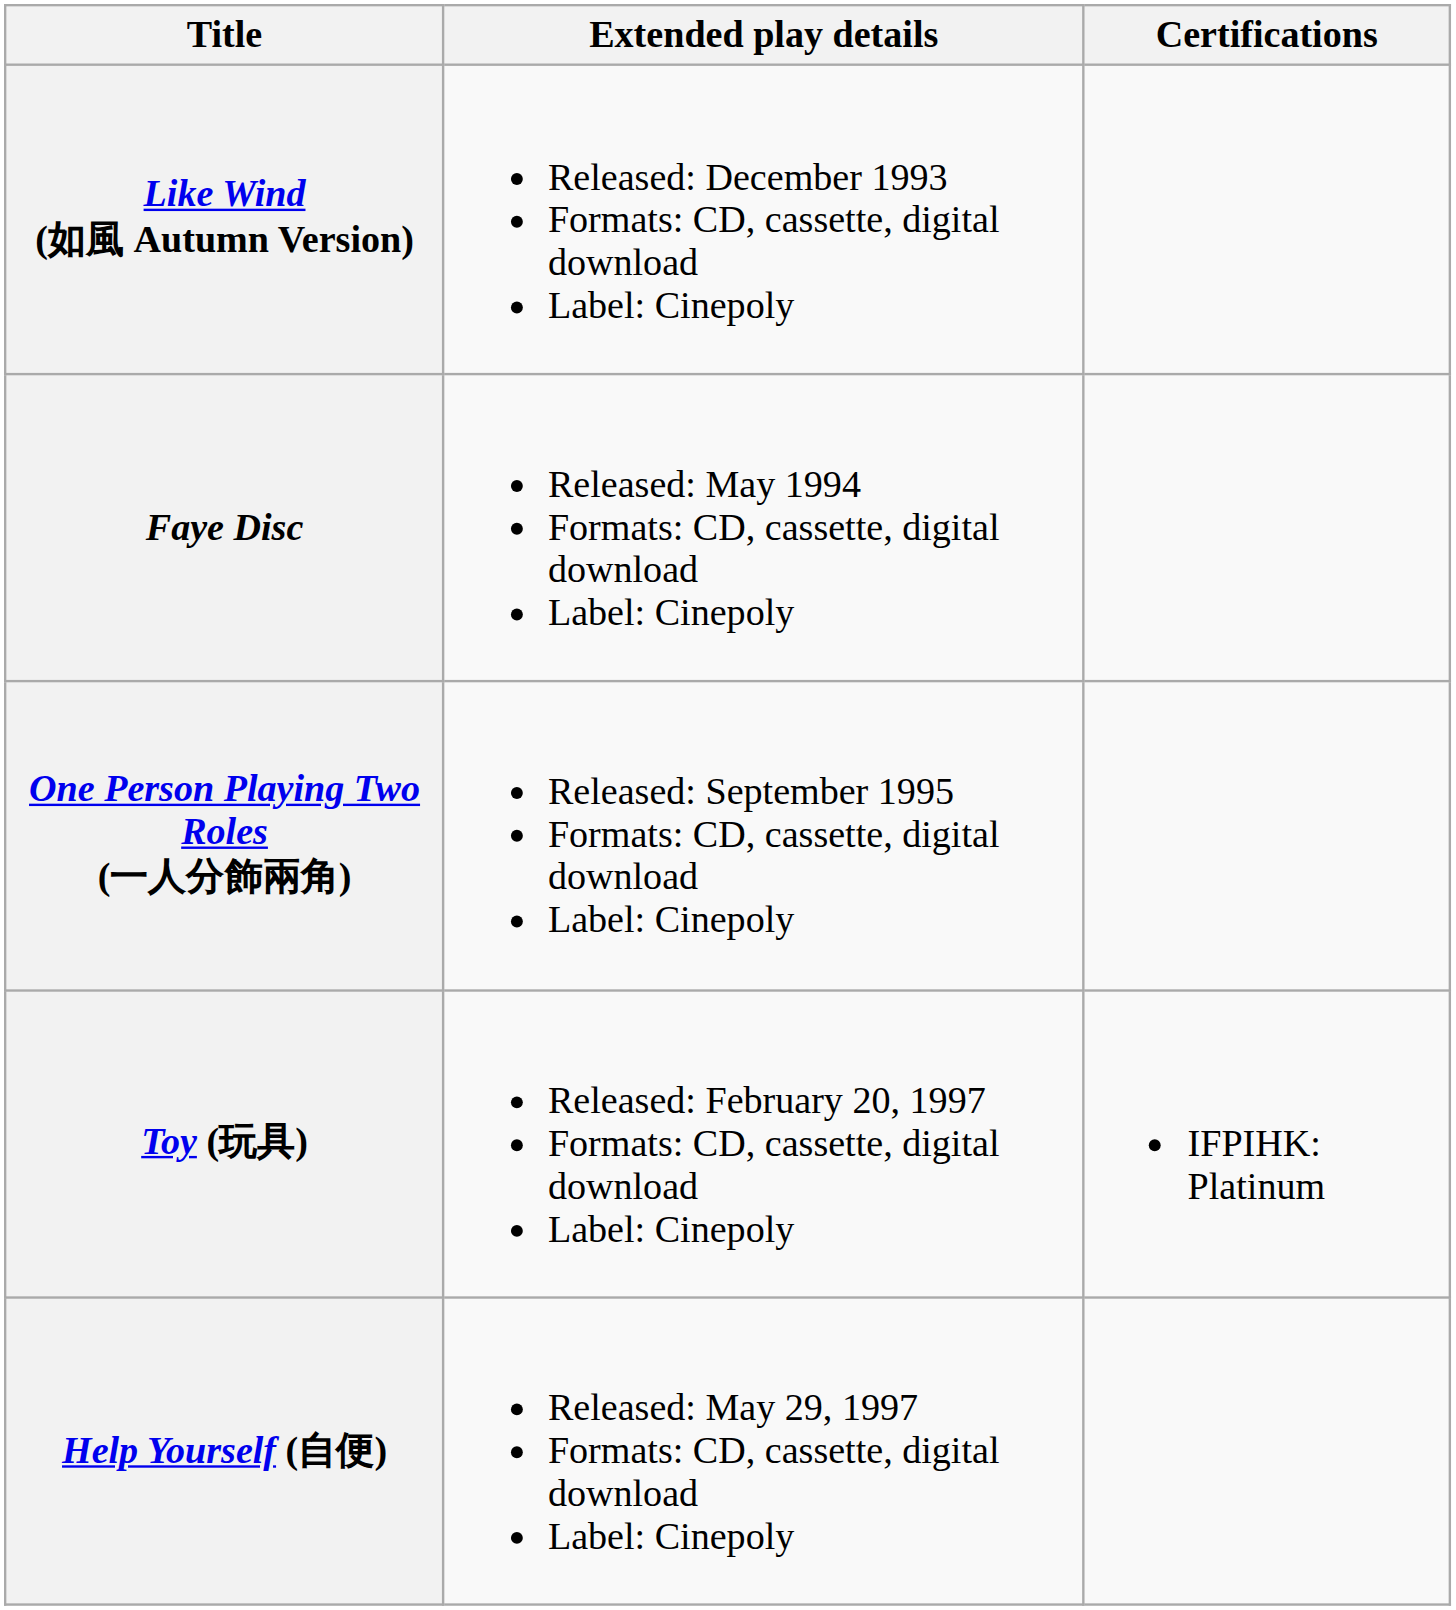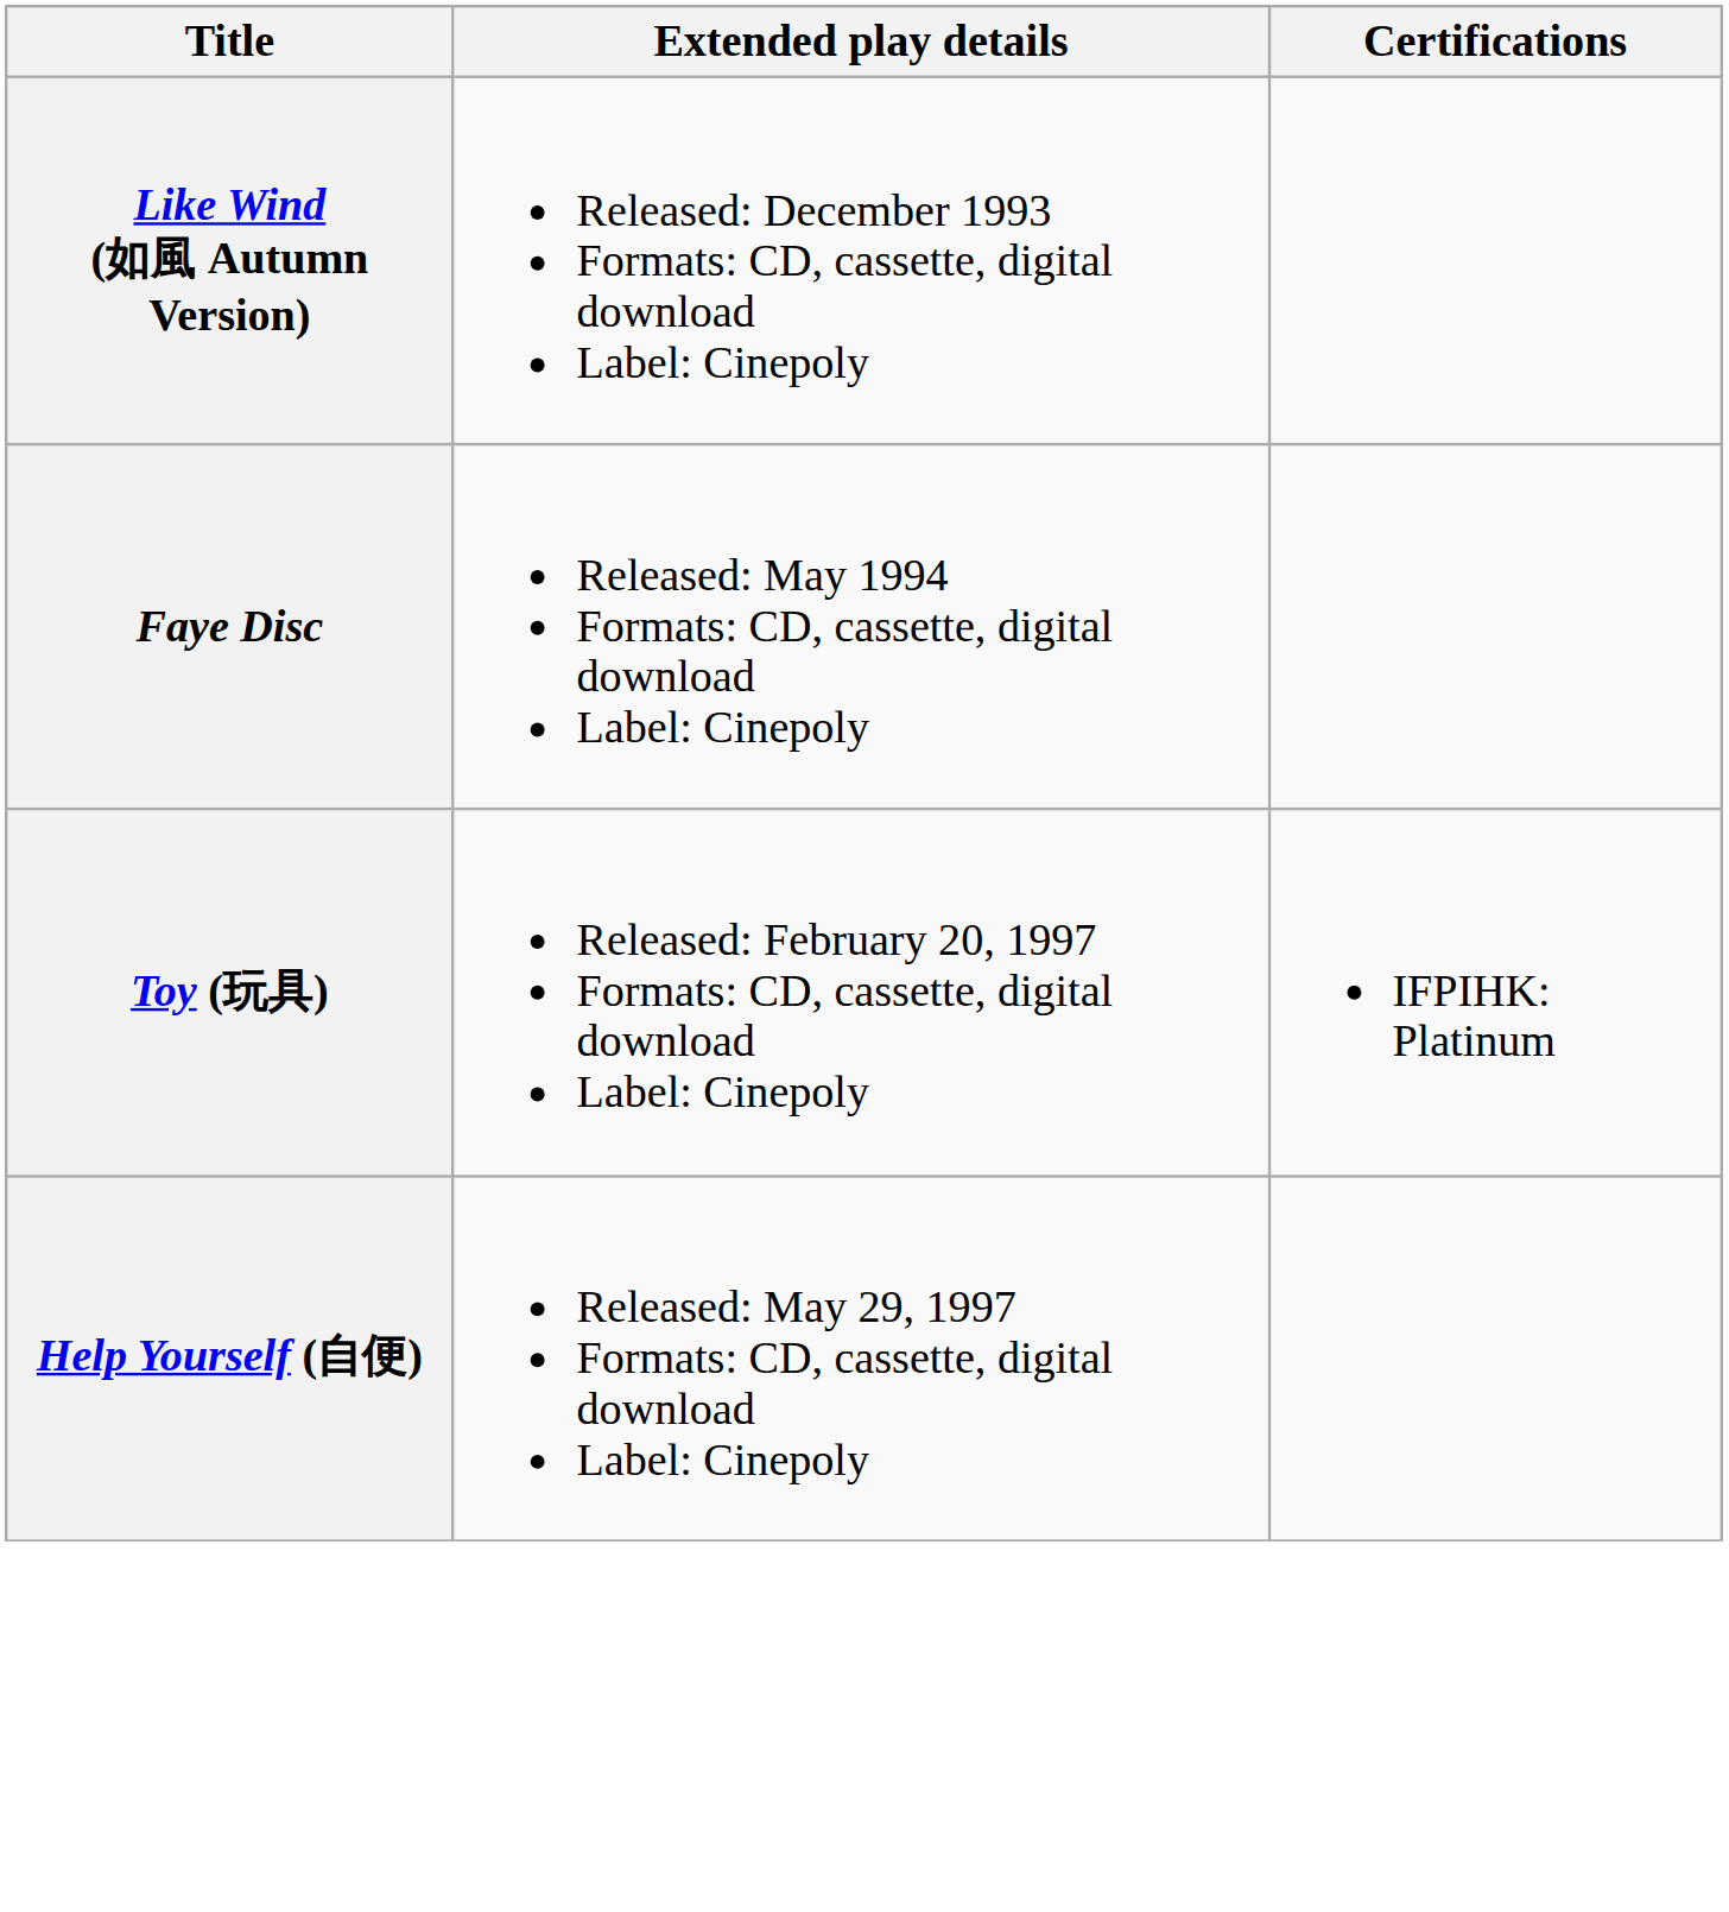- row: One Person Playing Two Roles (一人分飾兩角) | Released: September 1995 Formats: CD, cassette, digital download Label: Cinepoly
